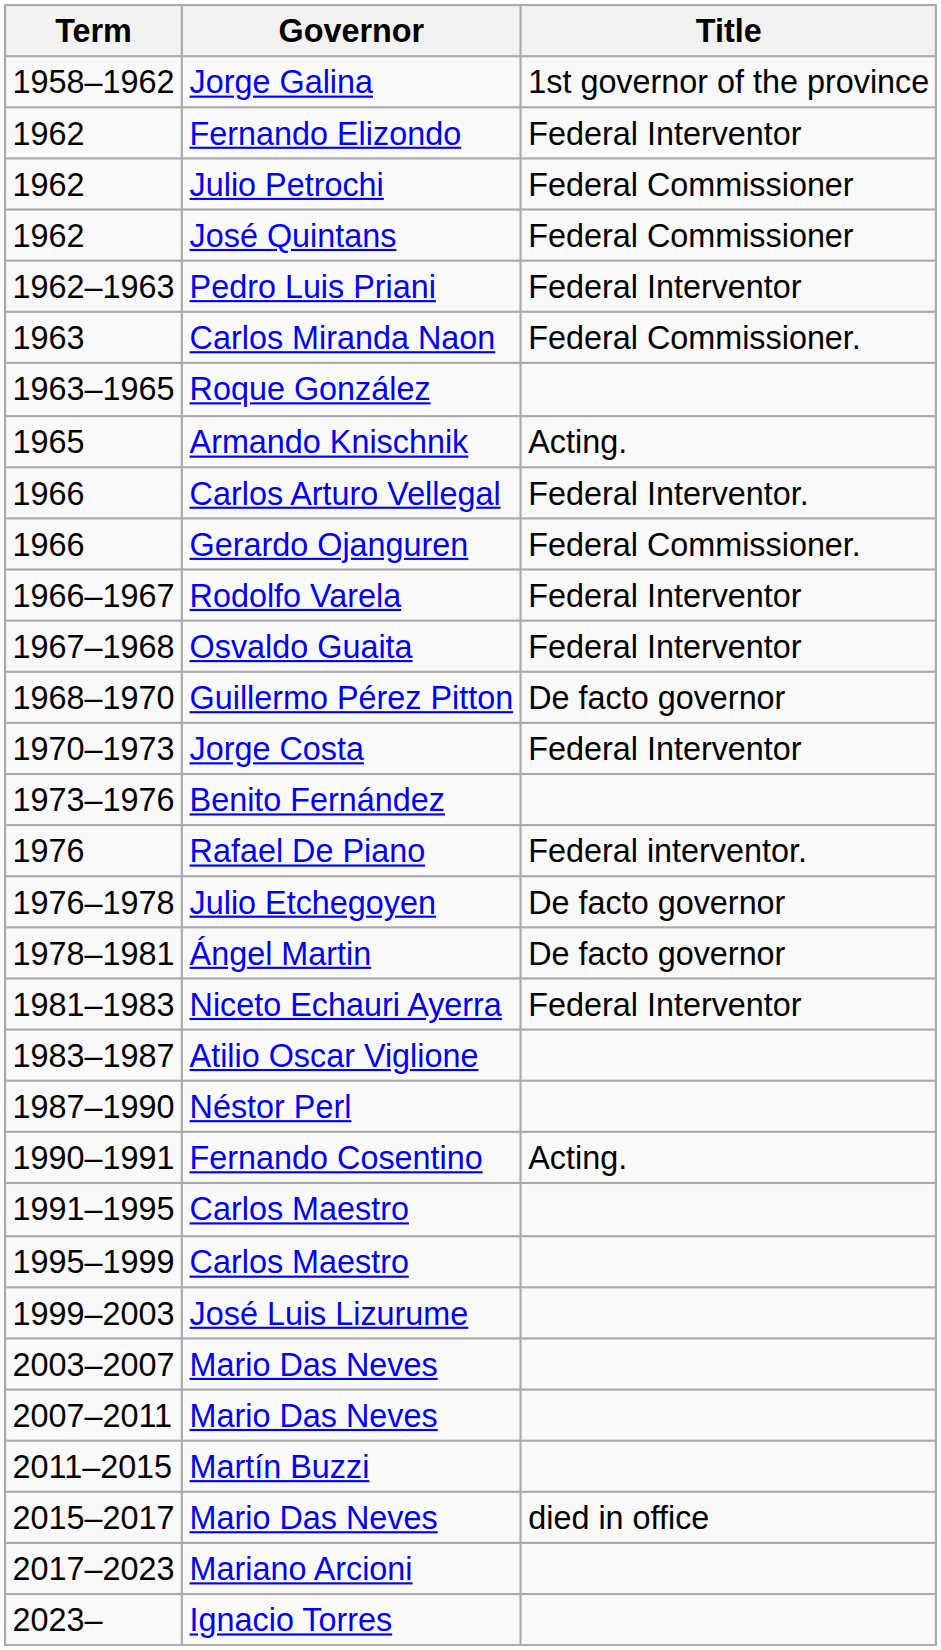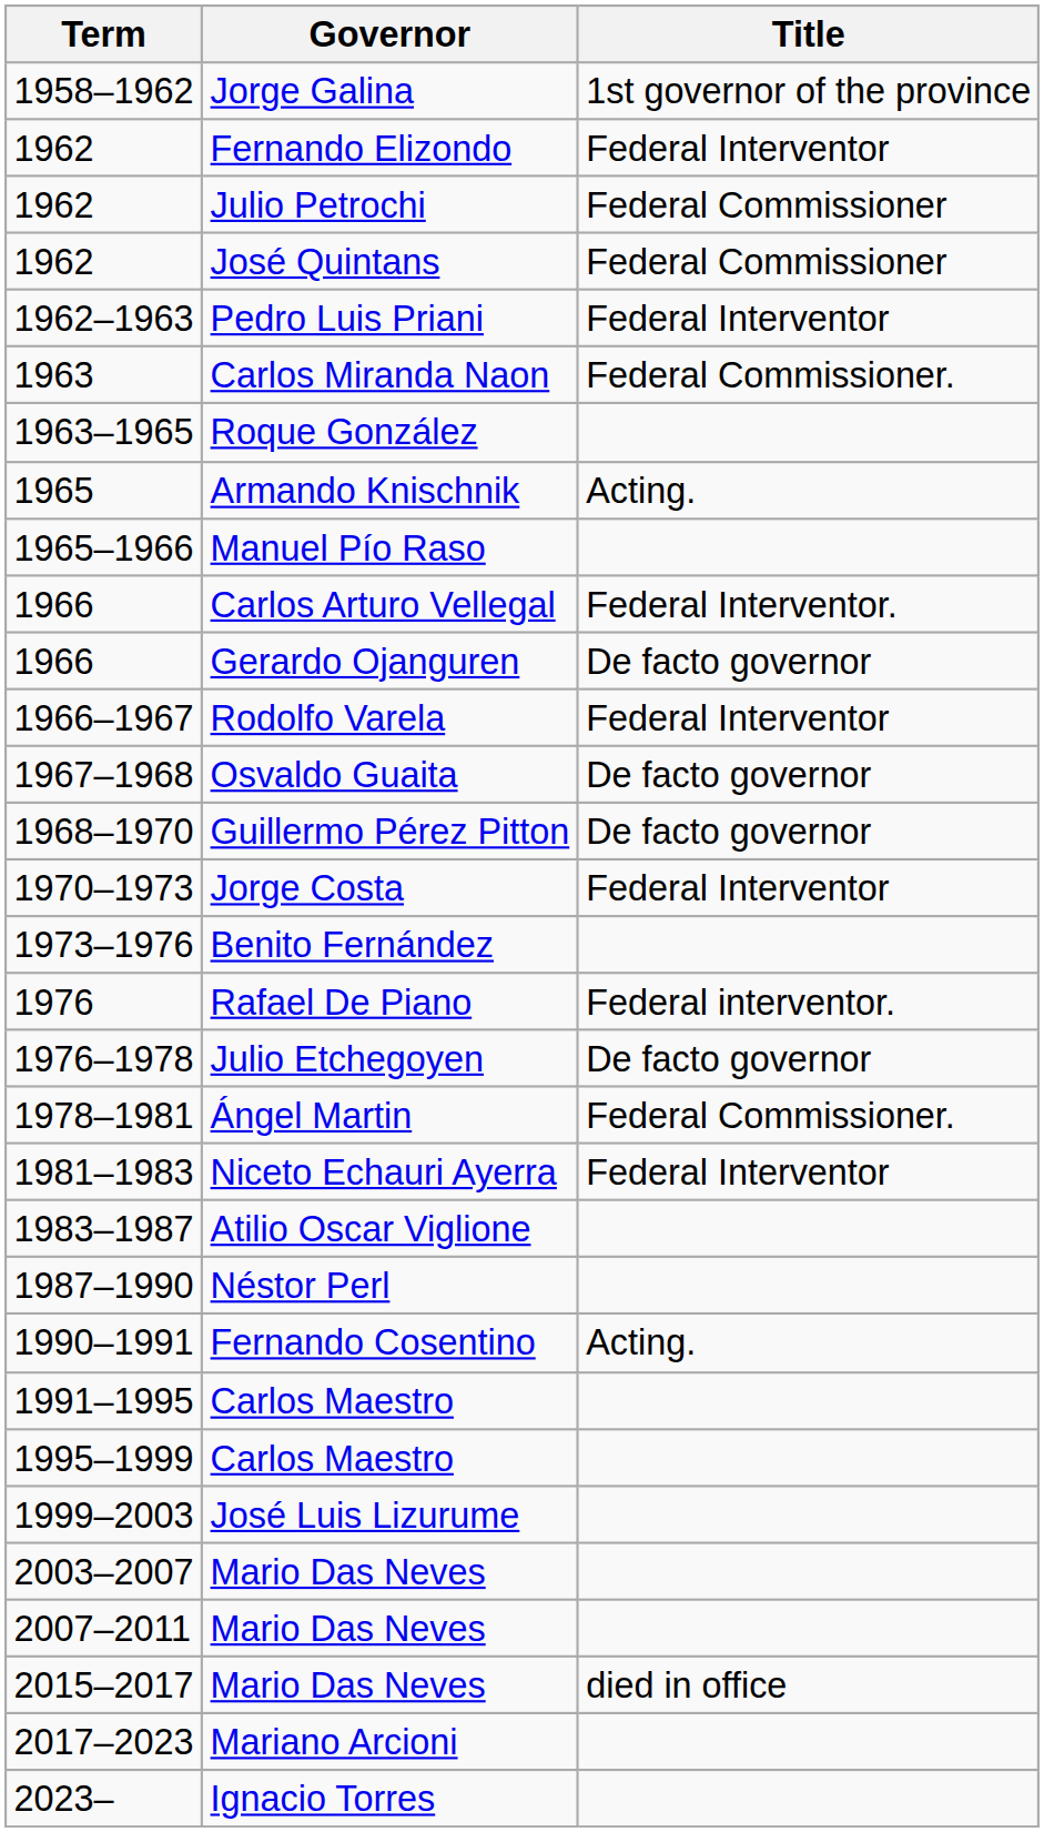+ row: 1965–1966 | Manuel Pío Raso
Gerardo Ojanguren | Title: Federal Commissioner. -> De facto governor
Osvaldo Guaita | Title: Federal Interventor -> De facto governor
Ángel Martin | Title: De facto governor -> Federal Commissioner.
- row: 2011–2015 | Martín Buzzi
